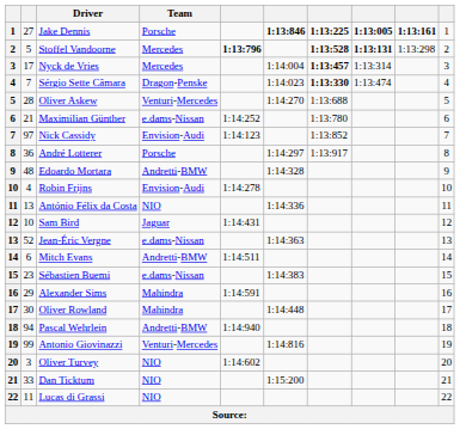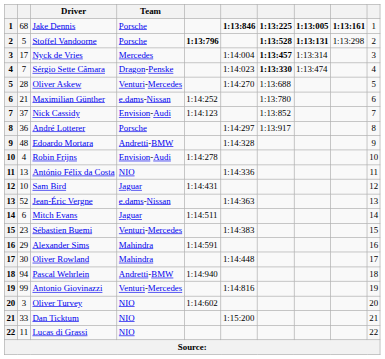Jake Dennis | column 2: 27 -> 68
Stoffel Vandoorne | Team: Mercedes -> Porsche
Nick Cassidy | column 2: 97 -> 37
Mitch Evans | Team: Andretti-BMW -> Jaguar
Sébastien Buemi | Team: e.dams-Nissan -> Venturi-Mercedes
